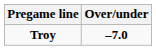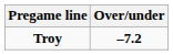Troy | Over/under: –7.0 -> –7.2
